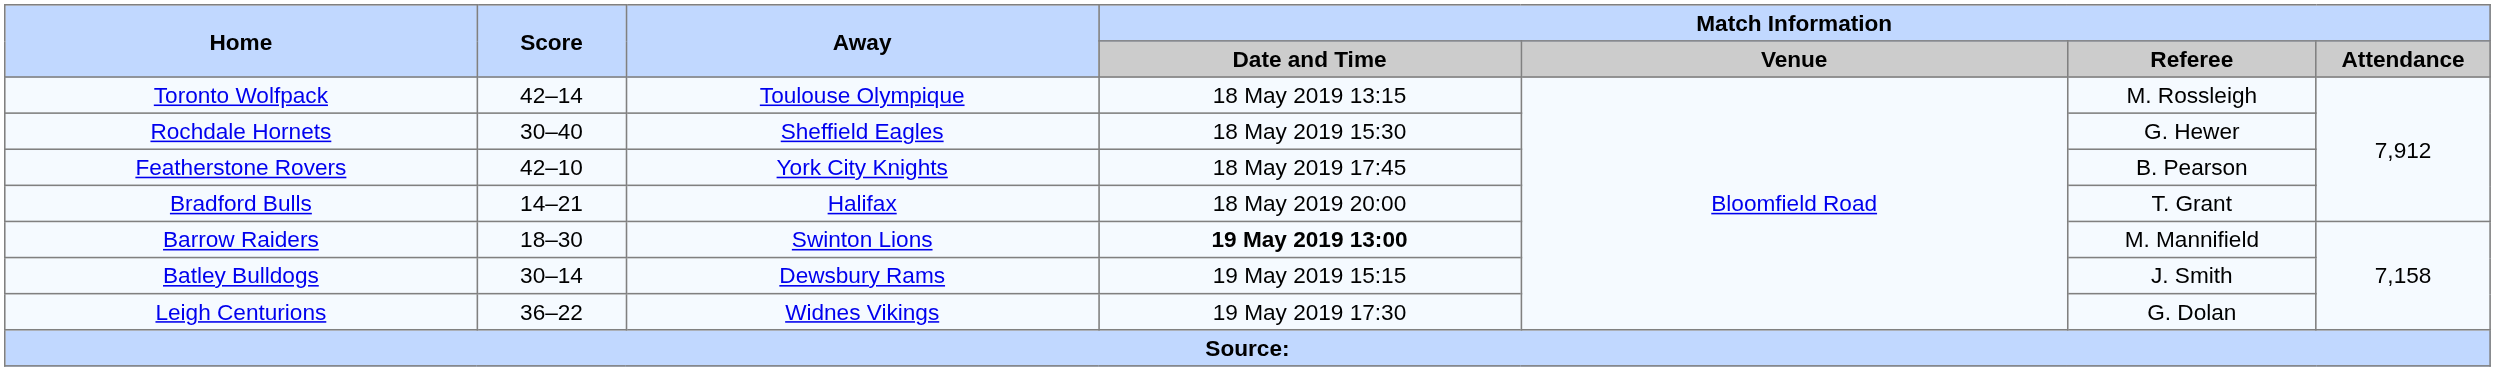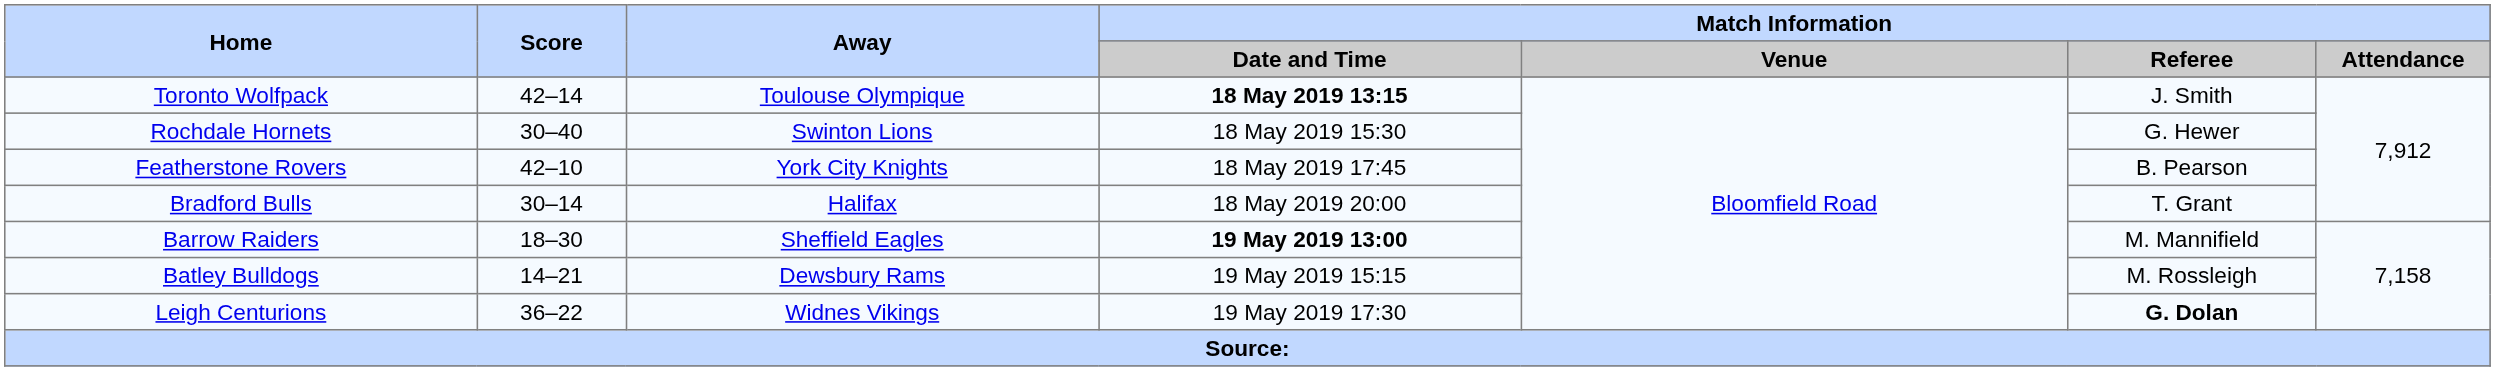Toronto Wolfpack | Match Information / Date and Time: normal -> bold
Toronto Wolfpack | Match Information / Referee: M. Rossleigh -> J. Smith
Rochdale Hornets | Away: Sheffield Eagles -> Swinton Lions
Bradford Bulls | Score: 14–21 -> 30–14
Barrow Raiders | Away: Swinton Lions -> Sheffield Eagles
Batley Bulldogs | Score: 30–14 -> 14–21
Batley Bulldogs | Match Information / Referee: J. Smith -> M. Rossleigh
Leigh Centurions | Match Information / Referee: normal -> bold
